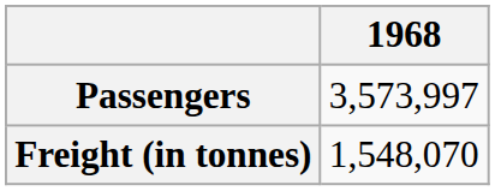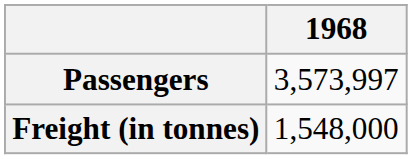Freight (in tonnes) | 1968: 1,548,070 -> 1,548,000
